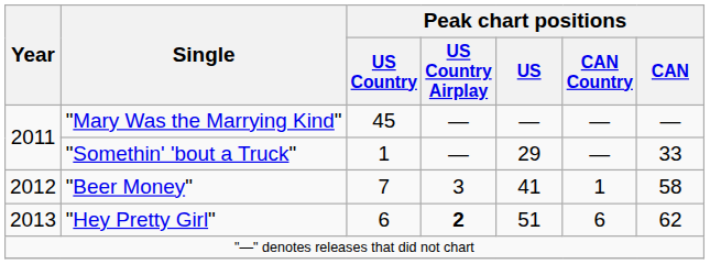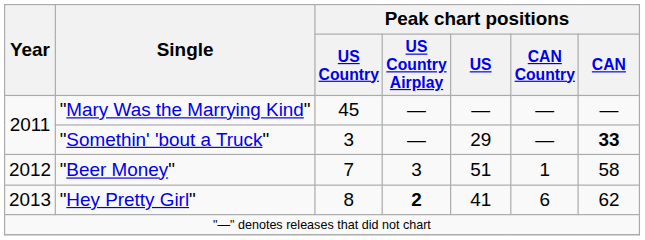"Somethin' 'bout a Truck" | Peak chart positions / US Country: 1 -> 3
"Somethin' 'bout a Truck" | Peak chart positions / CAN: normal -> bold
"Beer Money" | Peak chart positions / US: 41 -> 51
"Hey Pretty Girl" | Peak chart positions / US Country: 6 -> 8
"Hey Pretty Girl" | Peak chart positions / US: 51 -> 41
